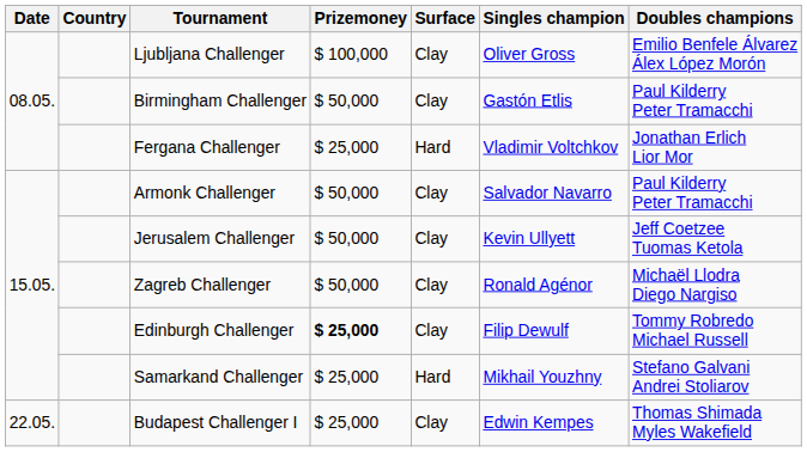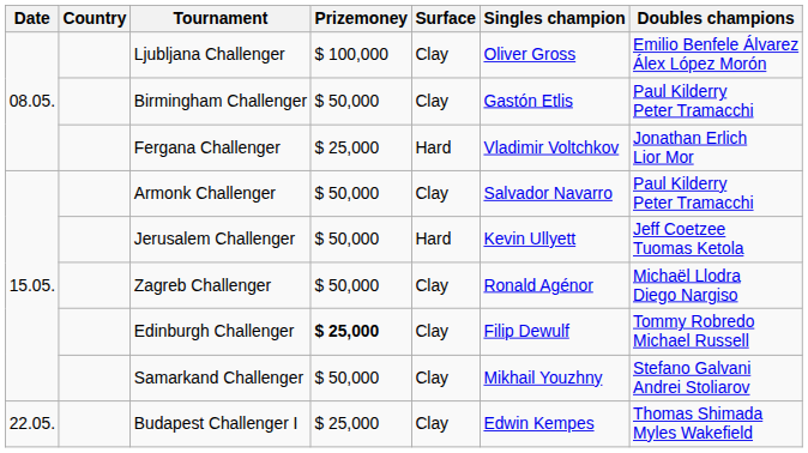Jerusalem Challenger | Surface: Clay -> Hard
Samarkand Challenger | Prizemoney: $ 25,000 -> $ 50,000
Samarkand Challenger | Surface: Hard -> Clay
